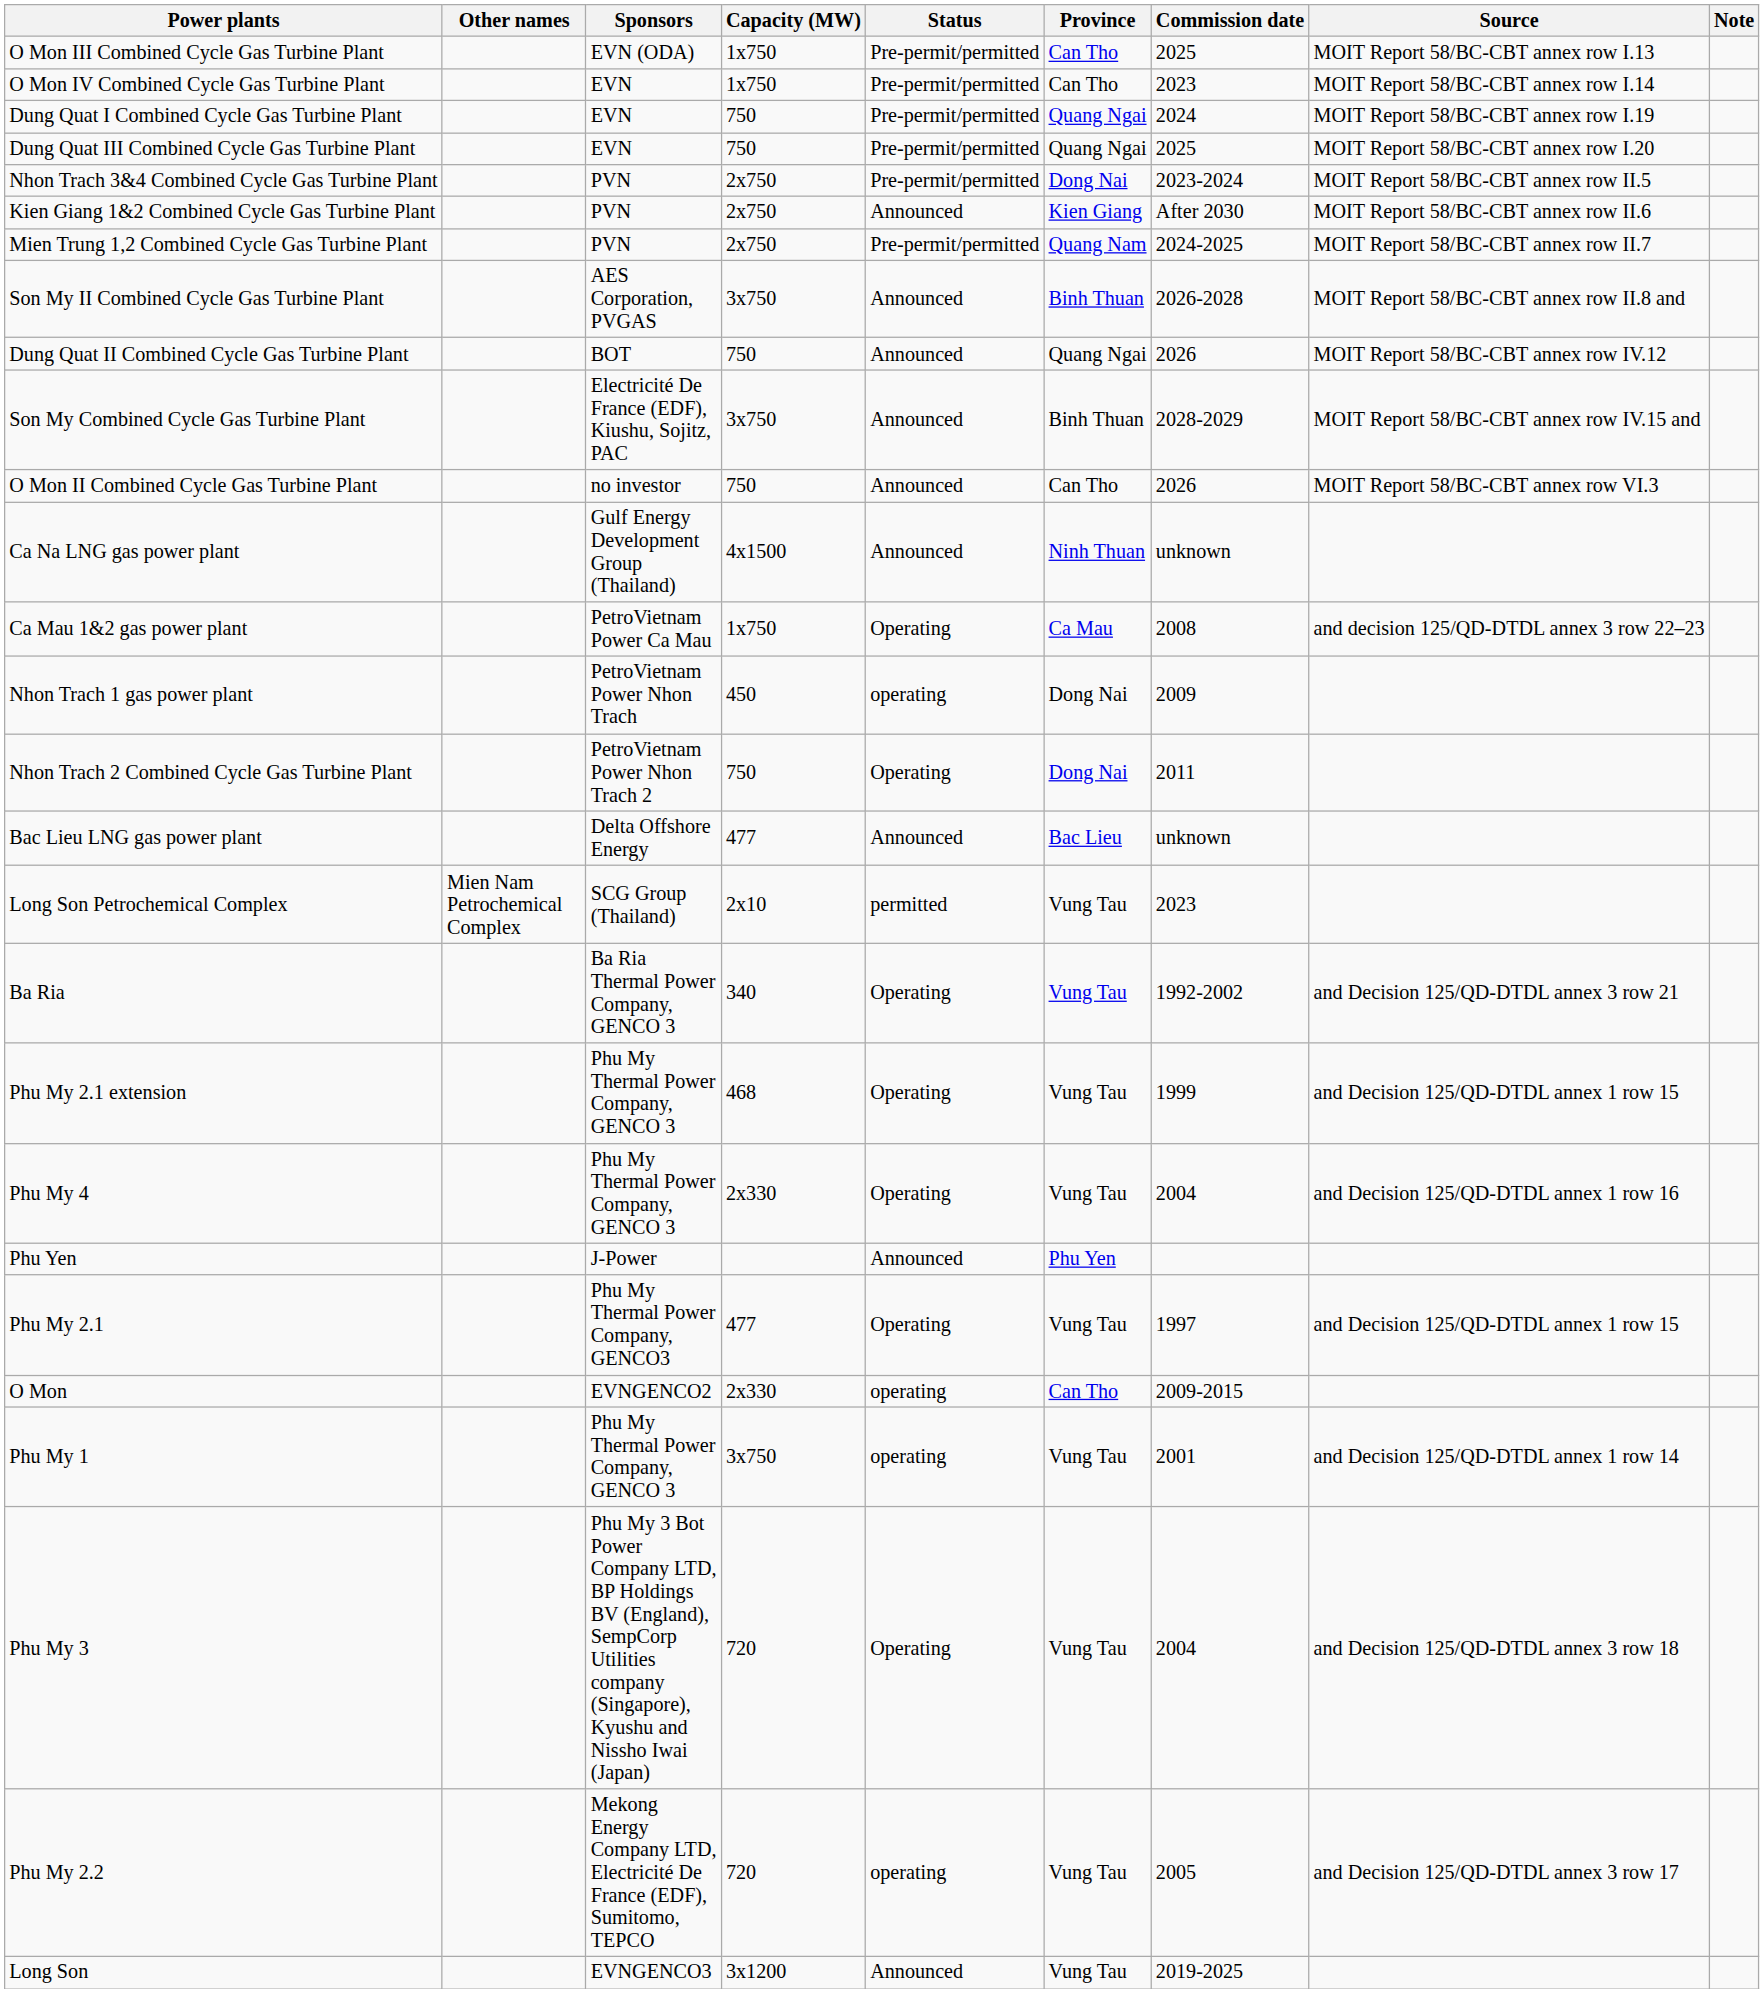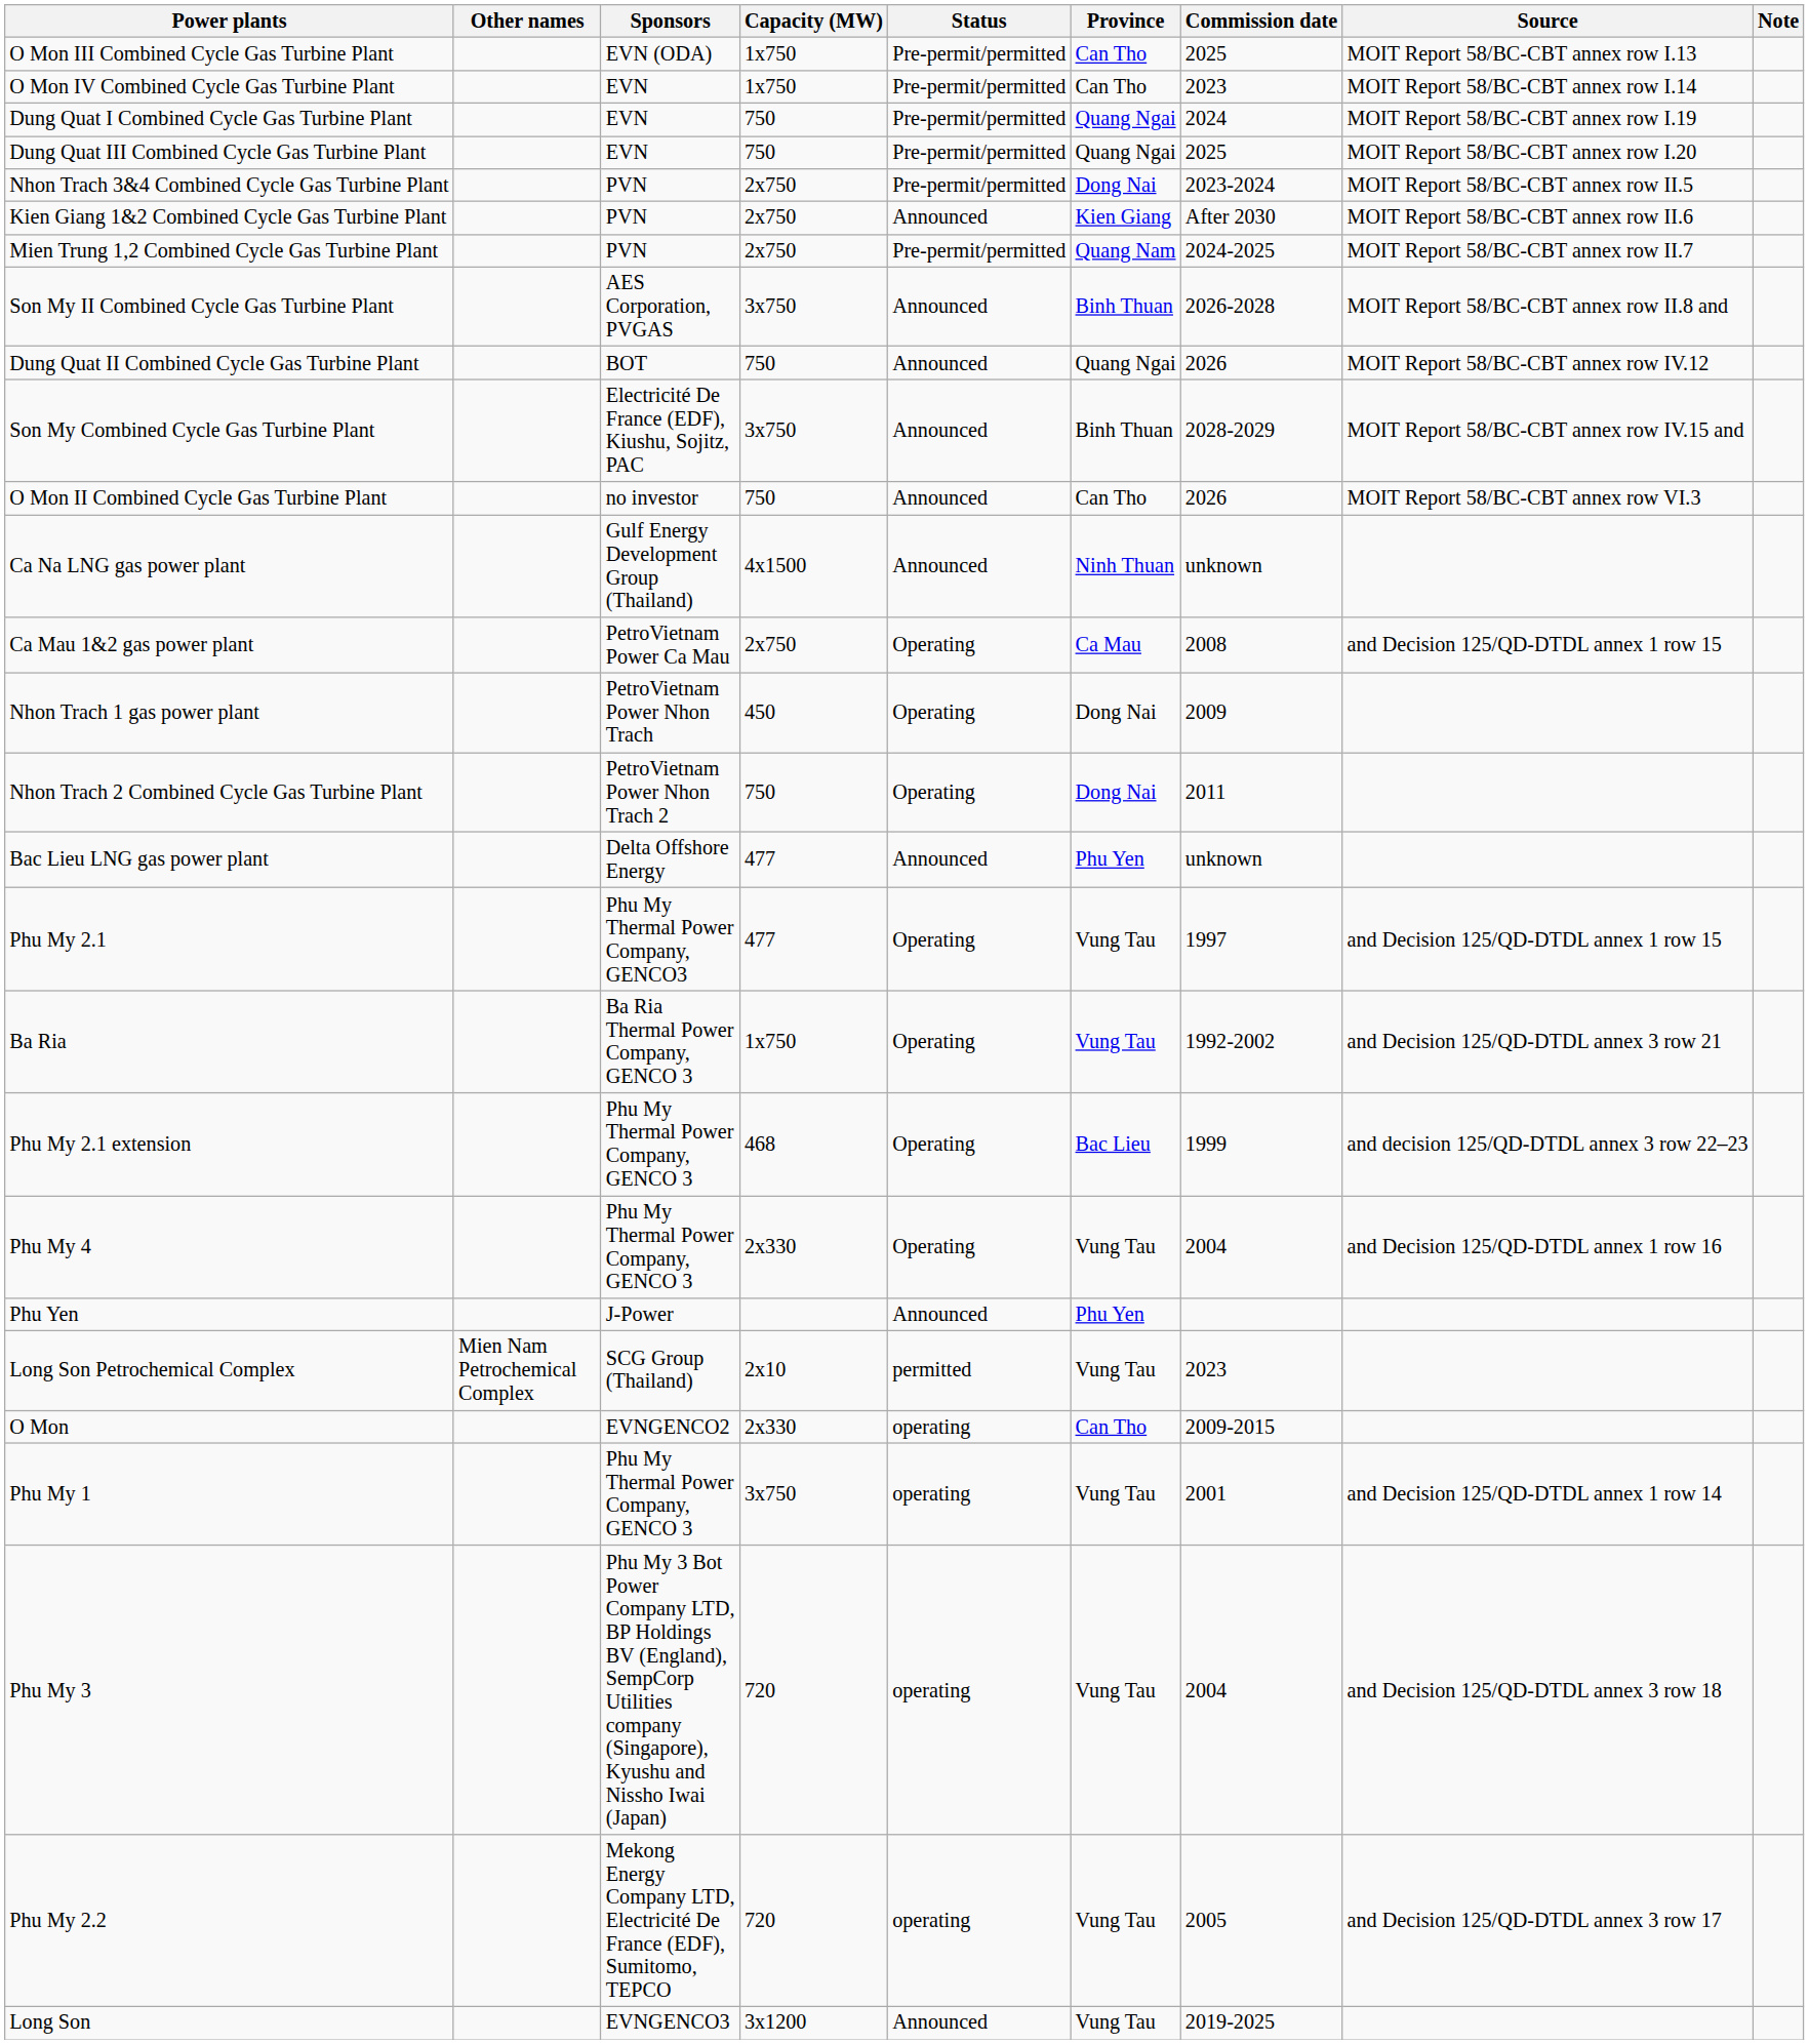Ca Mau 1&2 gas power plant | Capacity (MW): 1x750 -> 2x750
Ca Mau 1&2 gas power plant | Source: and decision 125/QD-DTDL annex 3 row 22–23 -> and Decision 125/QD-DTDL annex 1 row 15
Nhon Trach 1 gas power plant | Status: operating -> Operating
Bac Lieu LNG gas power plant | Province: Bac Lieu -> Phu Yen
rows swapped: Phu My 2.1 <-> Long Son Petrochemical Complex
Ba Ria | Capacity (MW): 340 -> 1x750
Phu My 2.1 extension | Province: Vung Tau -> Bac Lieu
Phu My 2.1 extension | Source: and Decision 125/QD-DTDL annex 1 row 15 -> and decision 125/QD-DTDL annex 3 row 22–23
Phu My 3 | Status: Operating -> operating
